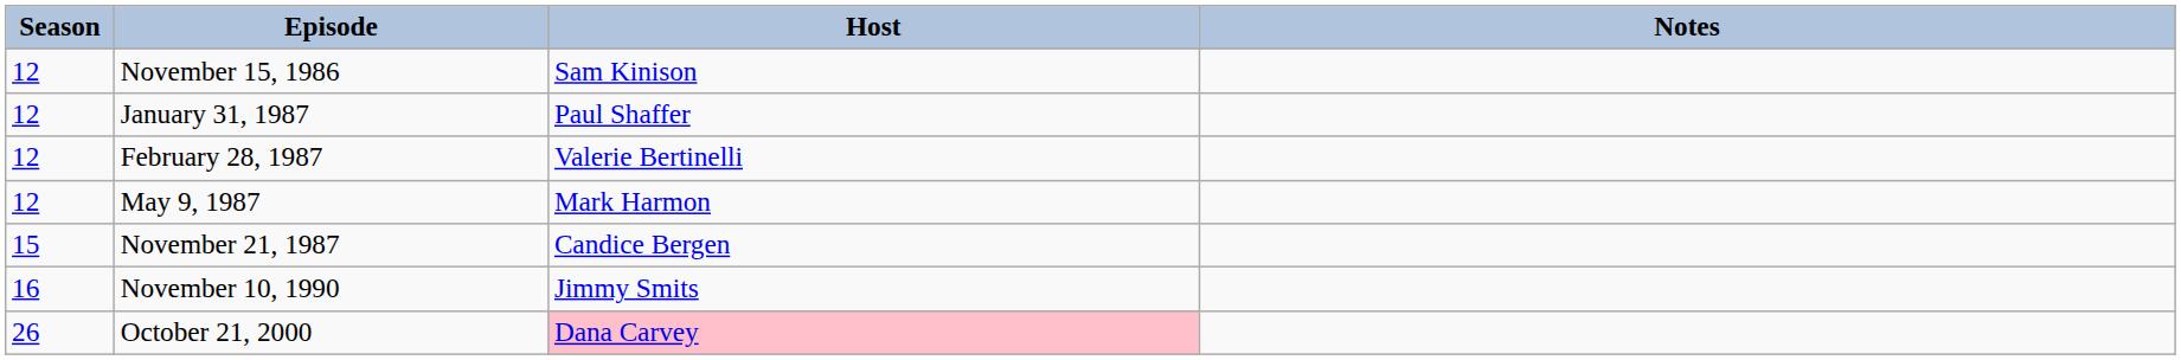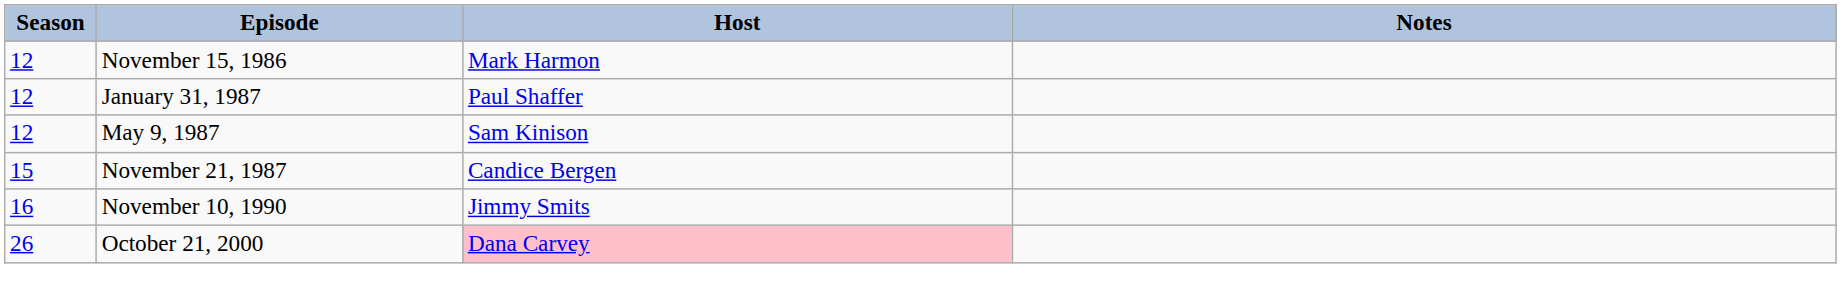November 15, 1986 | Host: Sam Kinison -> Mark Harmon
- row: 12 | February 28, 1987 | Valerie Bertinelli
May 9, 1987 | Host: Mark Harmon -> Sam Kinison
